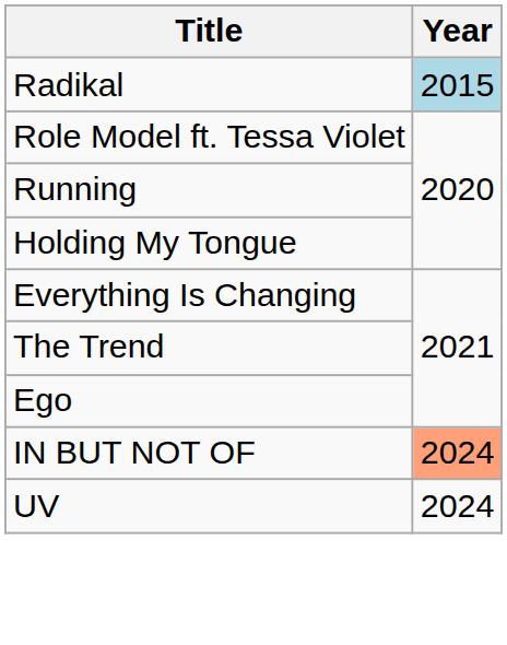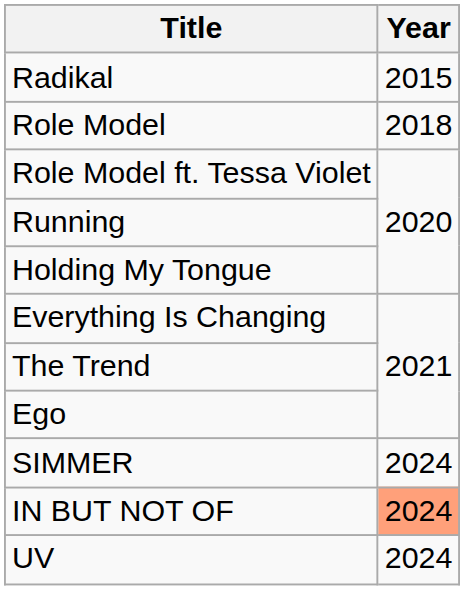Radikal | Year: lightblue background -> no background
+ row: Role Model | 2018
+ row: SIMMER | 2024
